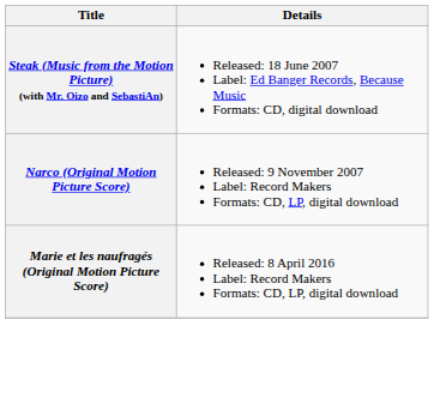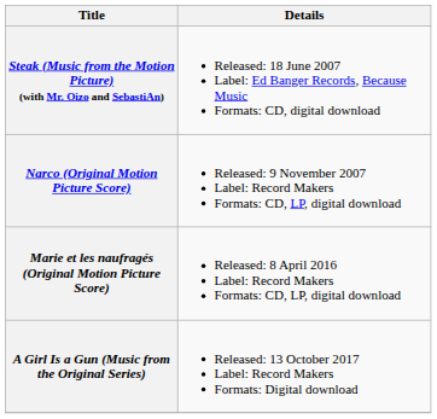+ row: A Girl Is a Gun (Music from the Original Series) | Released: 13 October 2017 Label: Record Makers Formats: Digital download
